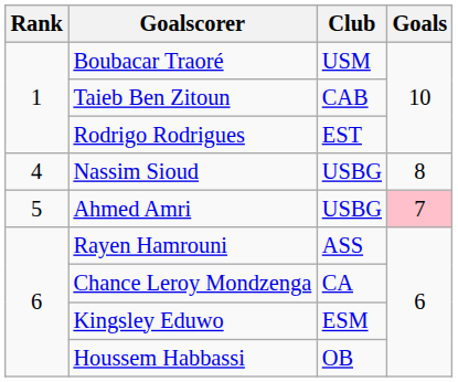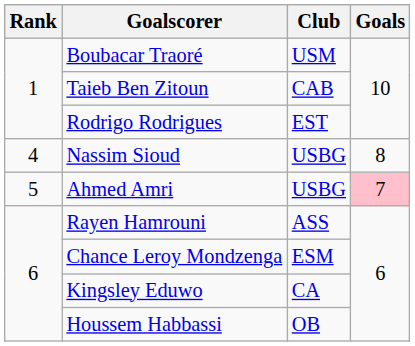Chance Leroy Mondzenga | Club: CA -> ESM
Kingsley Eduwo | Club: ESM -> CA
